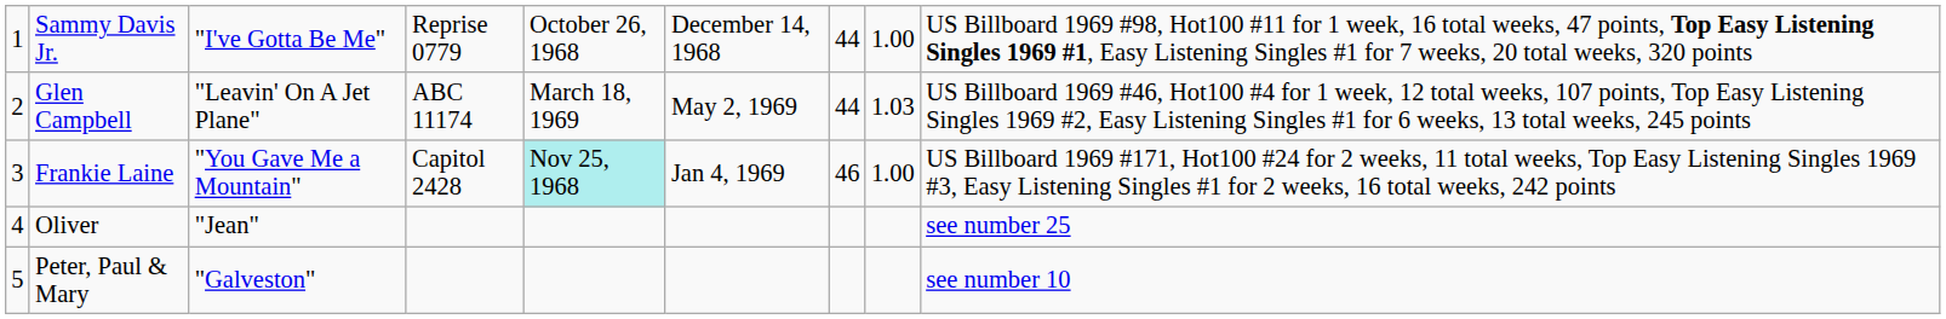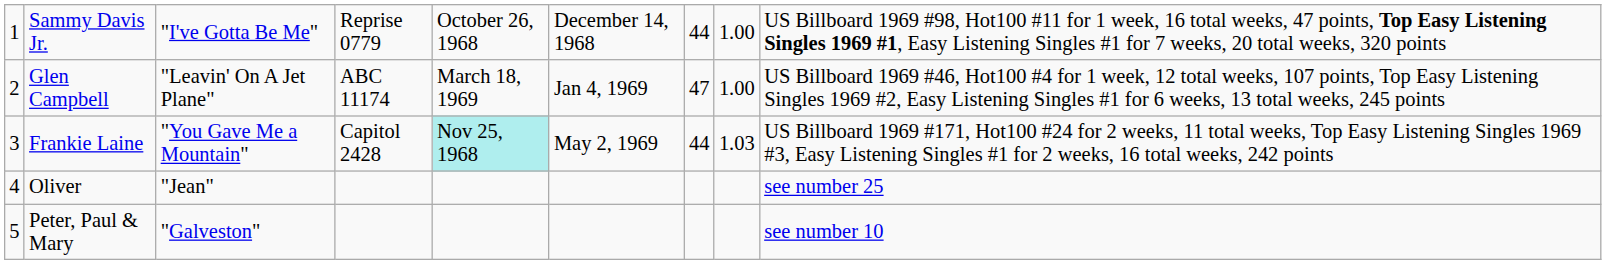Glen Campbell | column 6: May 2, 1969 -> Jan 4, 1969
Glen Campbell | column 7: 44 -> 47
Glen Campbell | column 8: 1.03 -> 1.00
Frankie Laine | column 6: Jan 4, 1969 -> May 2, 1969
Frankie Laine | column 7: 46 -> 44
Frankie Laine | column 8: 1.00 -> 1.03
